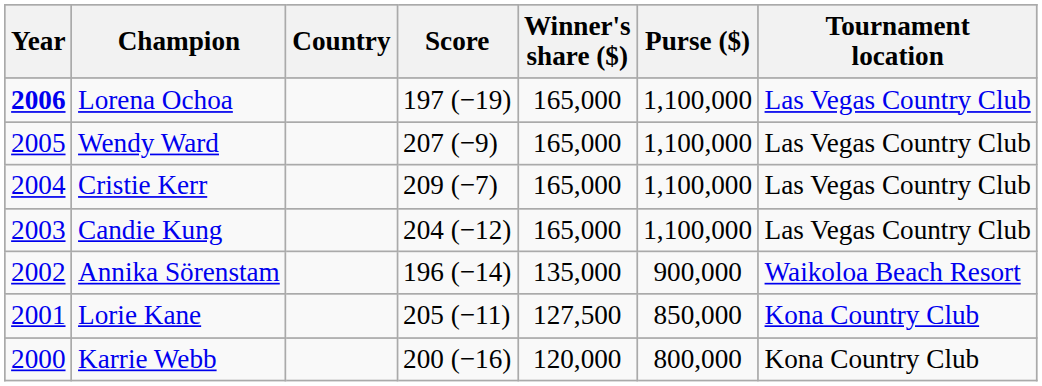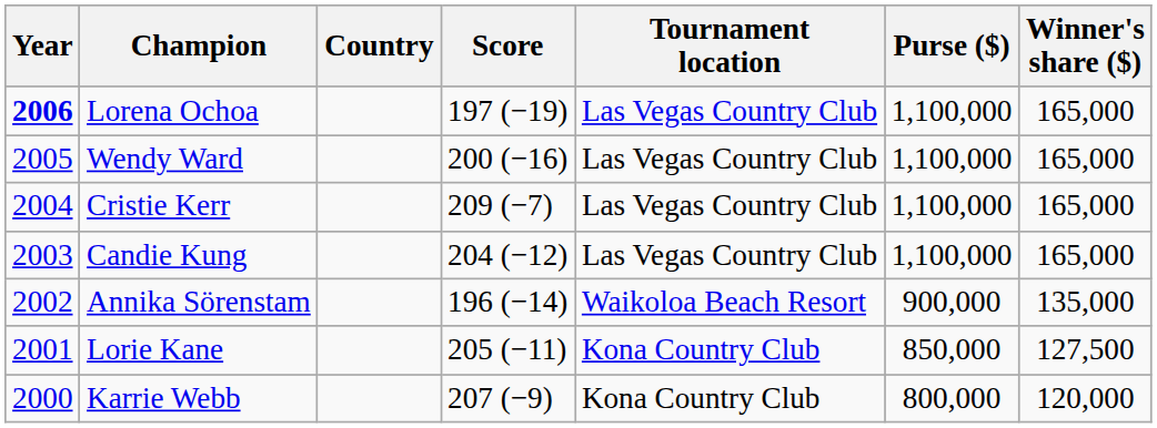columns swapped: Tournament location <-> Winner's share ($)
Wendy Ward | Score: 207 (−9) -> 200 (−16)
Karrie Webb | Score: 200 (−16) -> 207 (−9)
